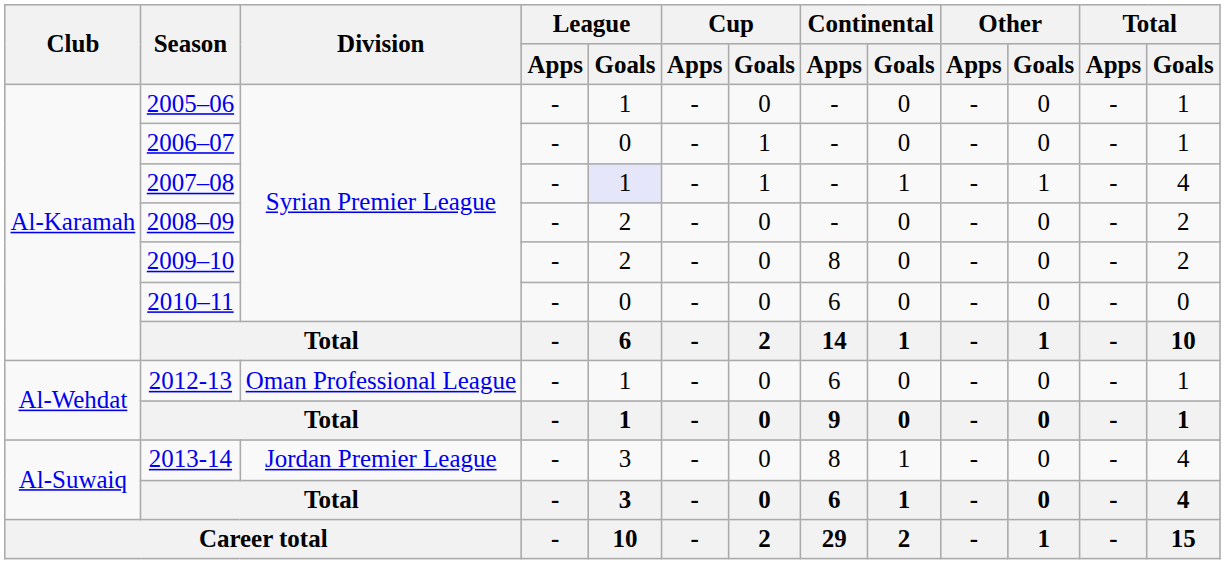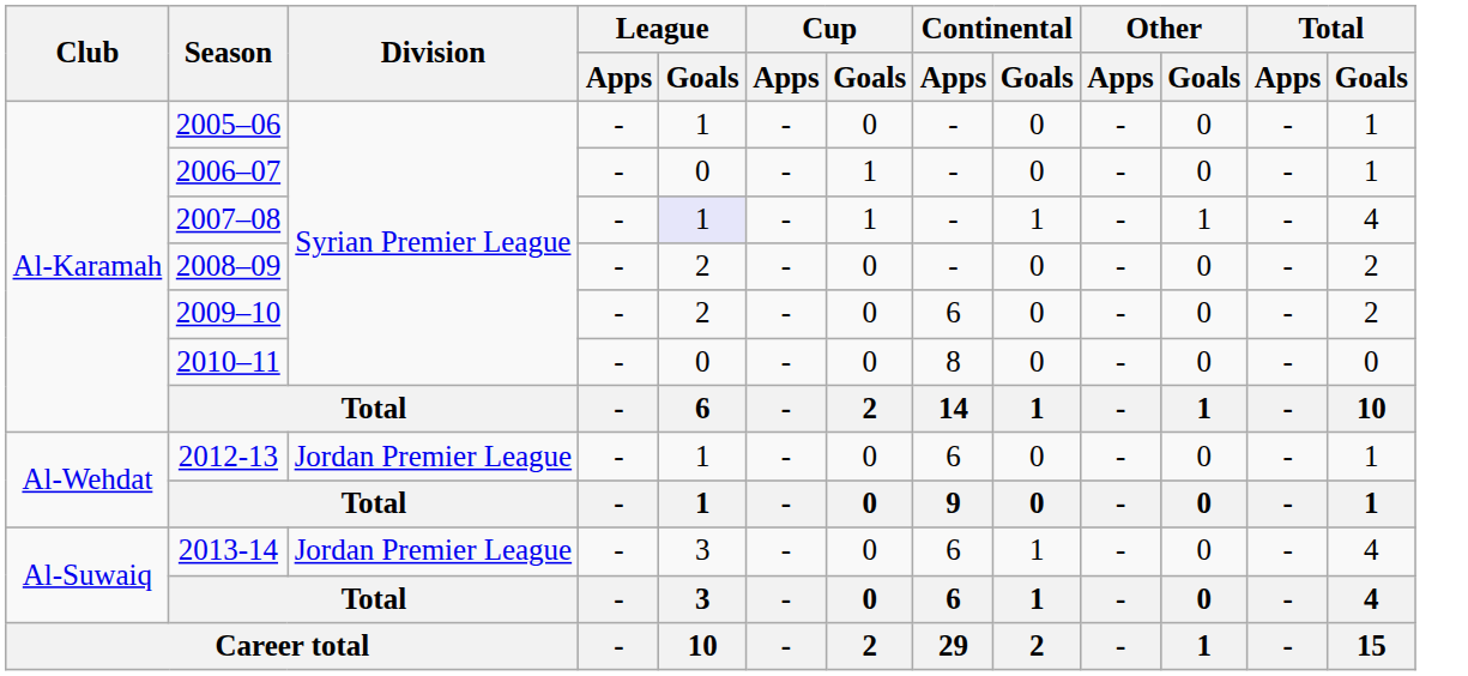2009–10 | Continental / Apps: 8 -> 6
2010–11 | Continental / Apps: 6 -> 8
2012-13 | Division: Oman Professional League -> Jordan Premier League
2013-14 | Continental / Apps: 8 -> 6
